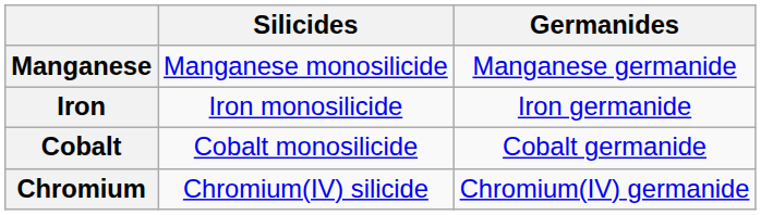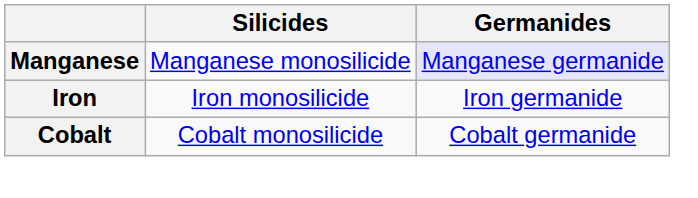Manganese | Germanides: no background -> lavender background
- row: Chromium | Chromium(IV) silicide | Chromium(IV) germanide
